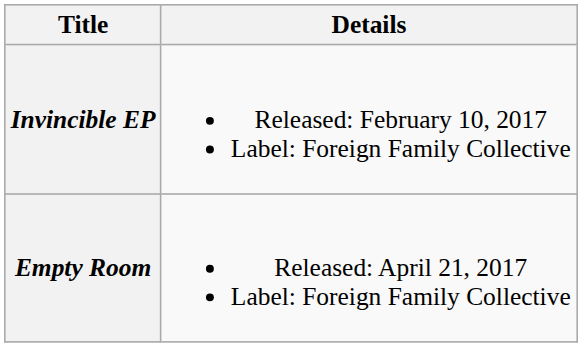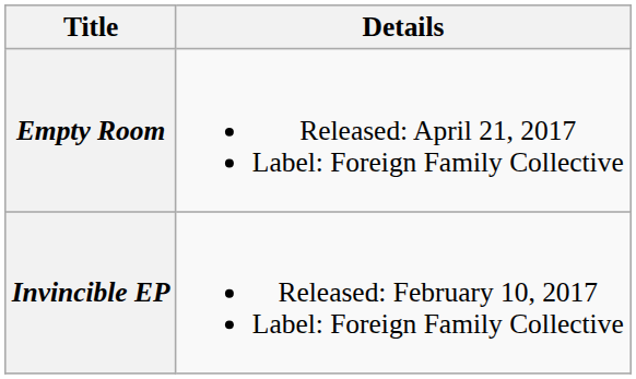rows swapped: Empty Room <-> Invincible EP
